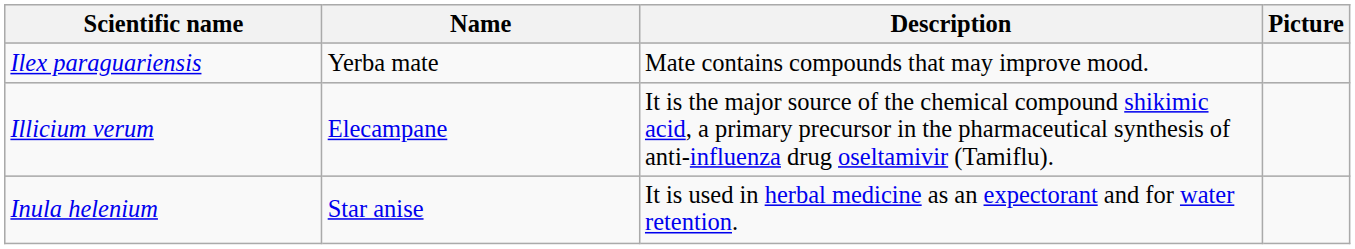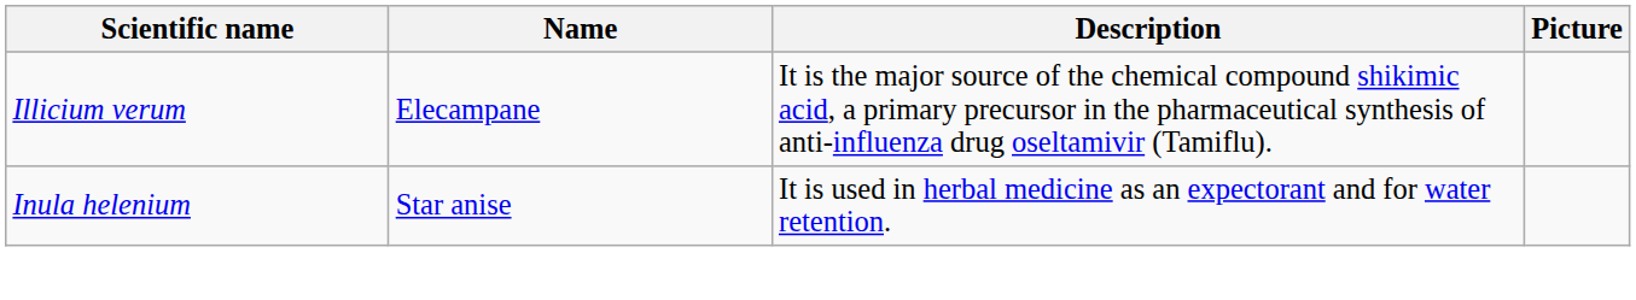- row: Ilex paraguariensis | Yerba mate | Mate contains compounds that may improve mood.
